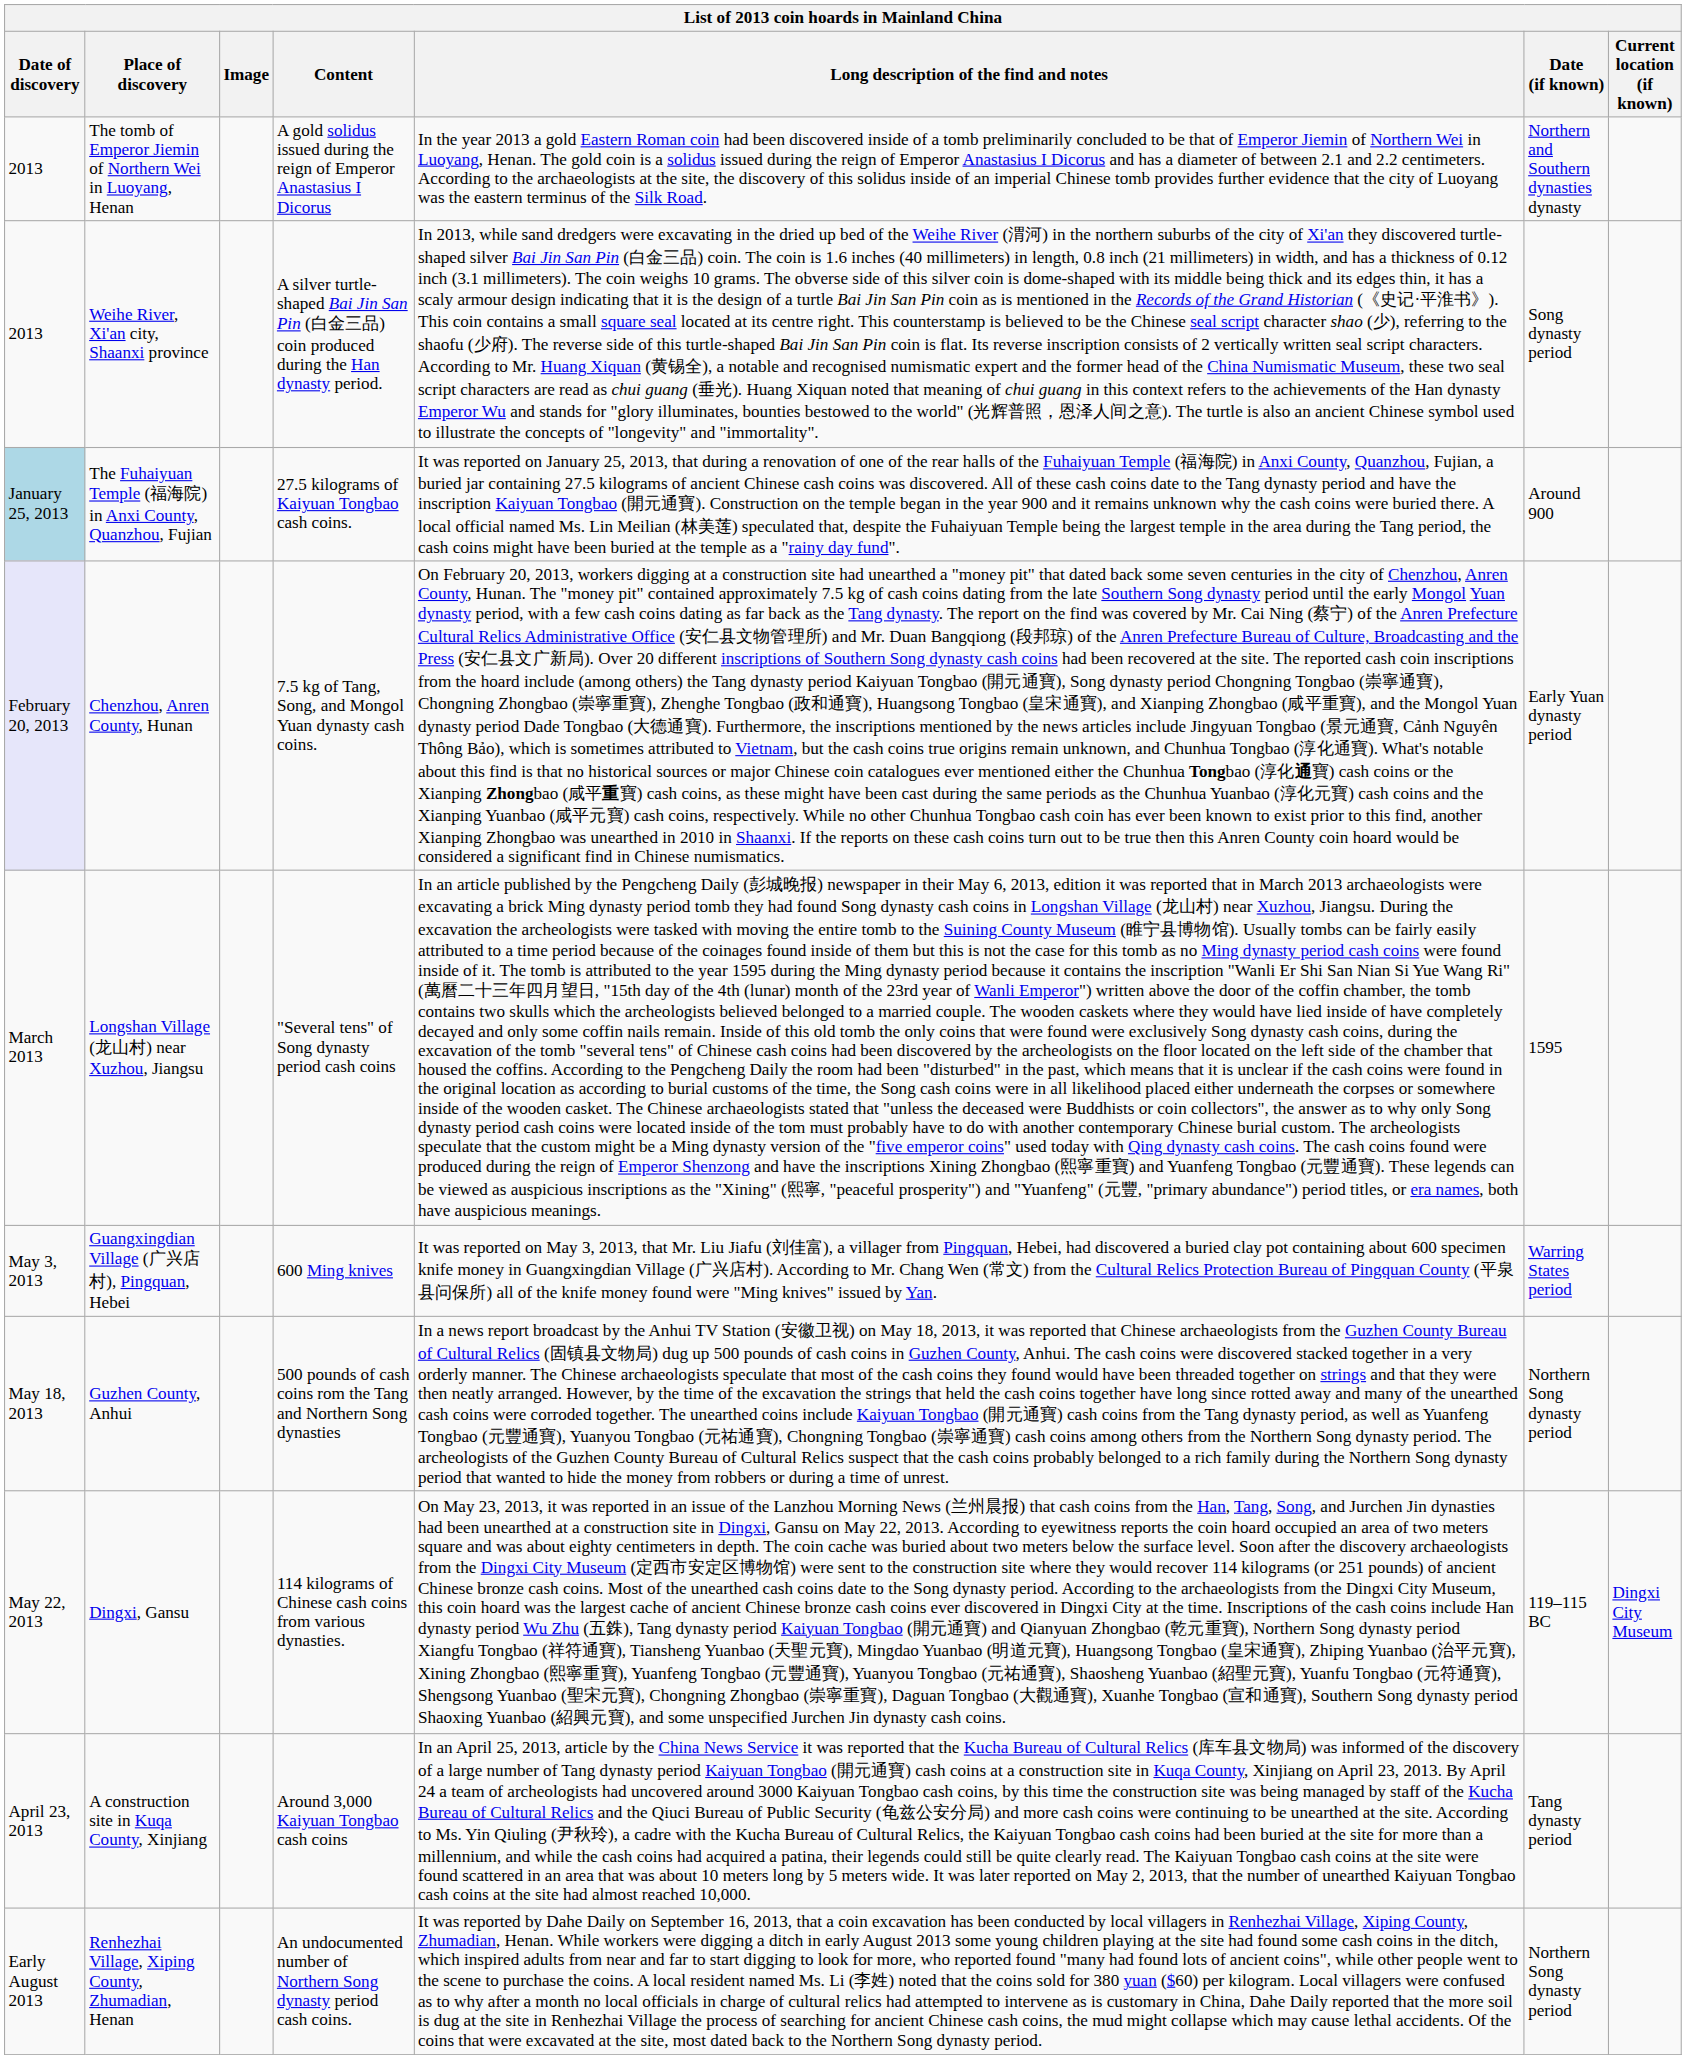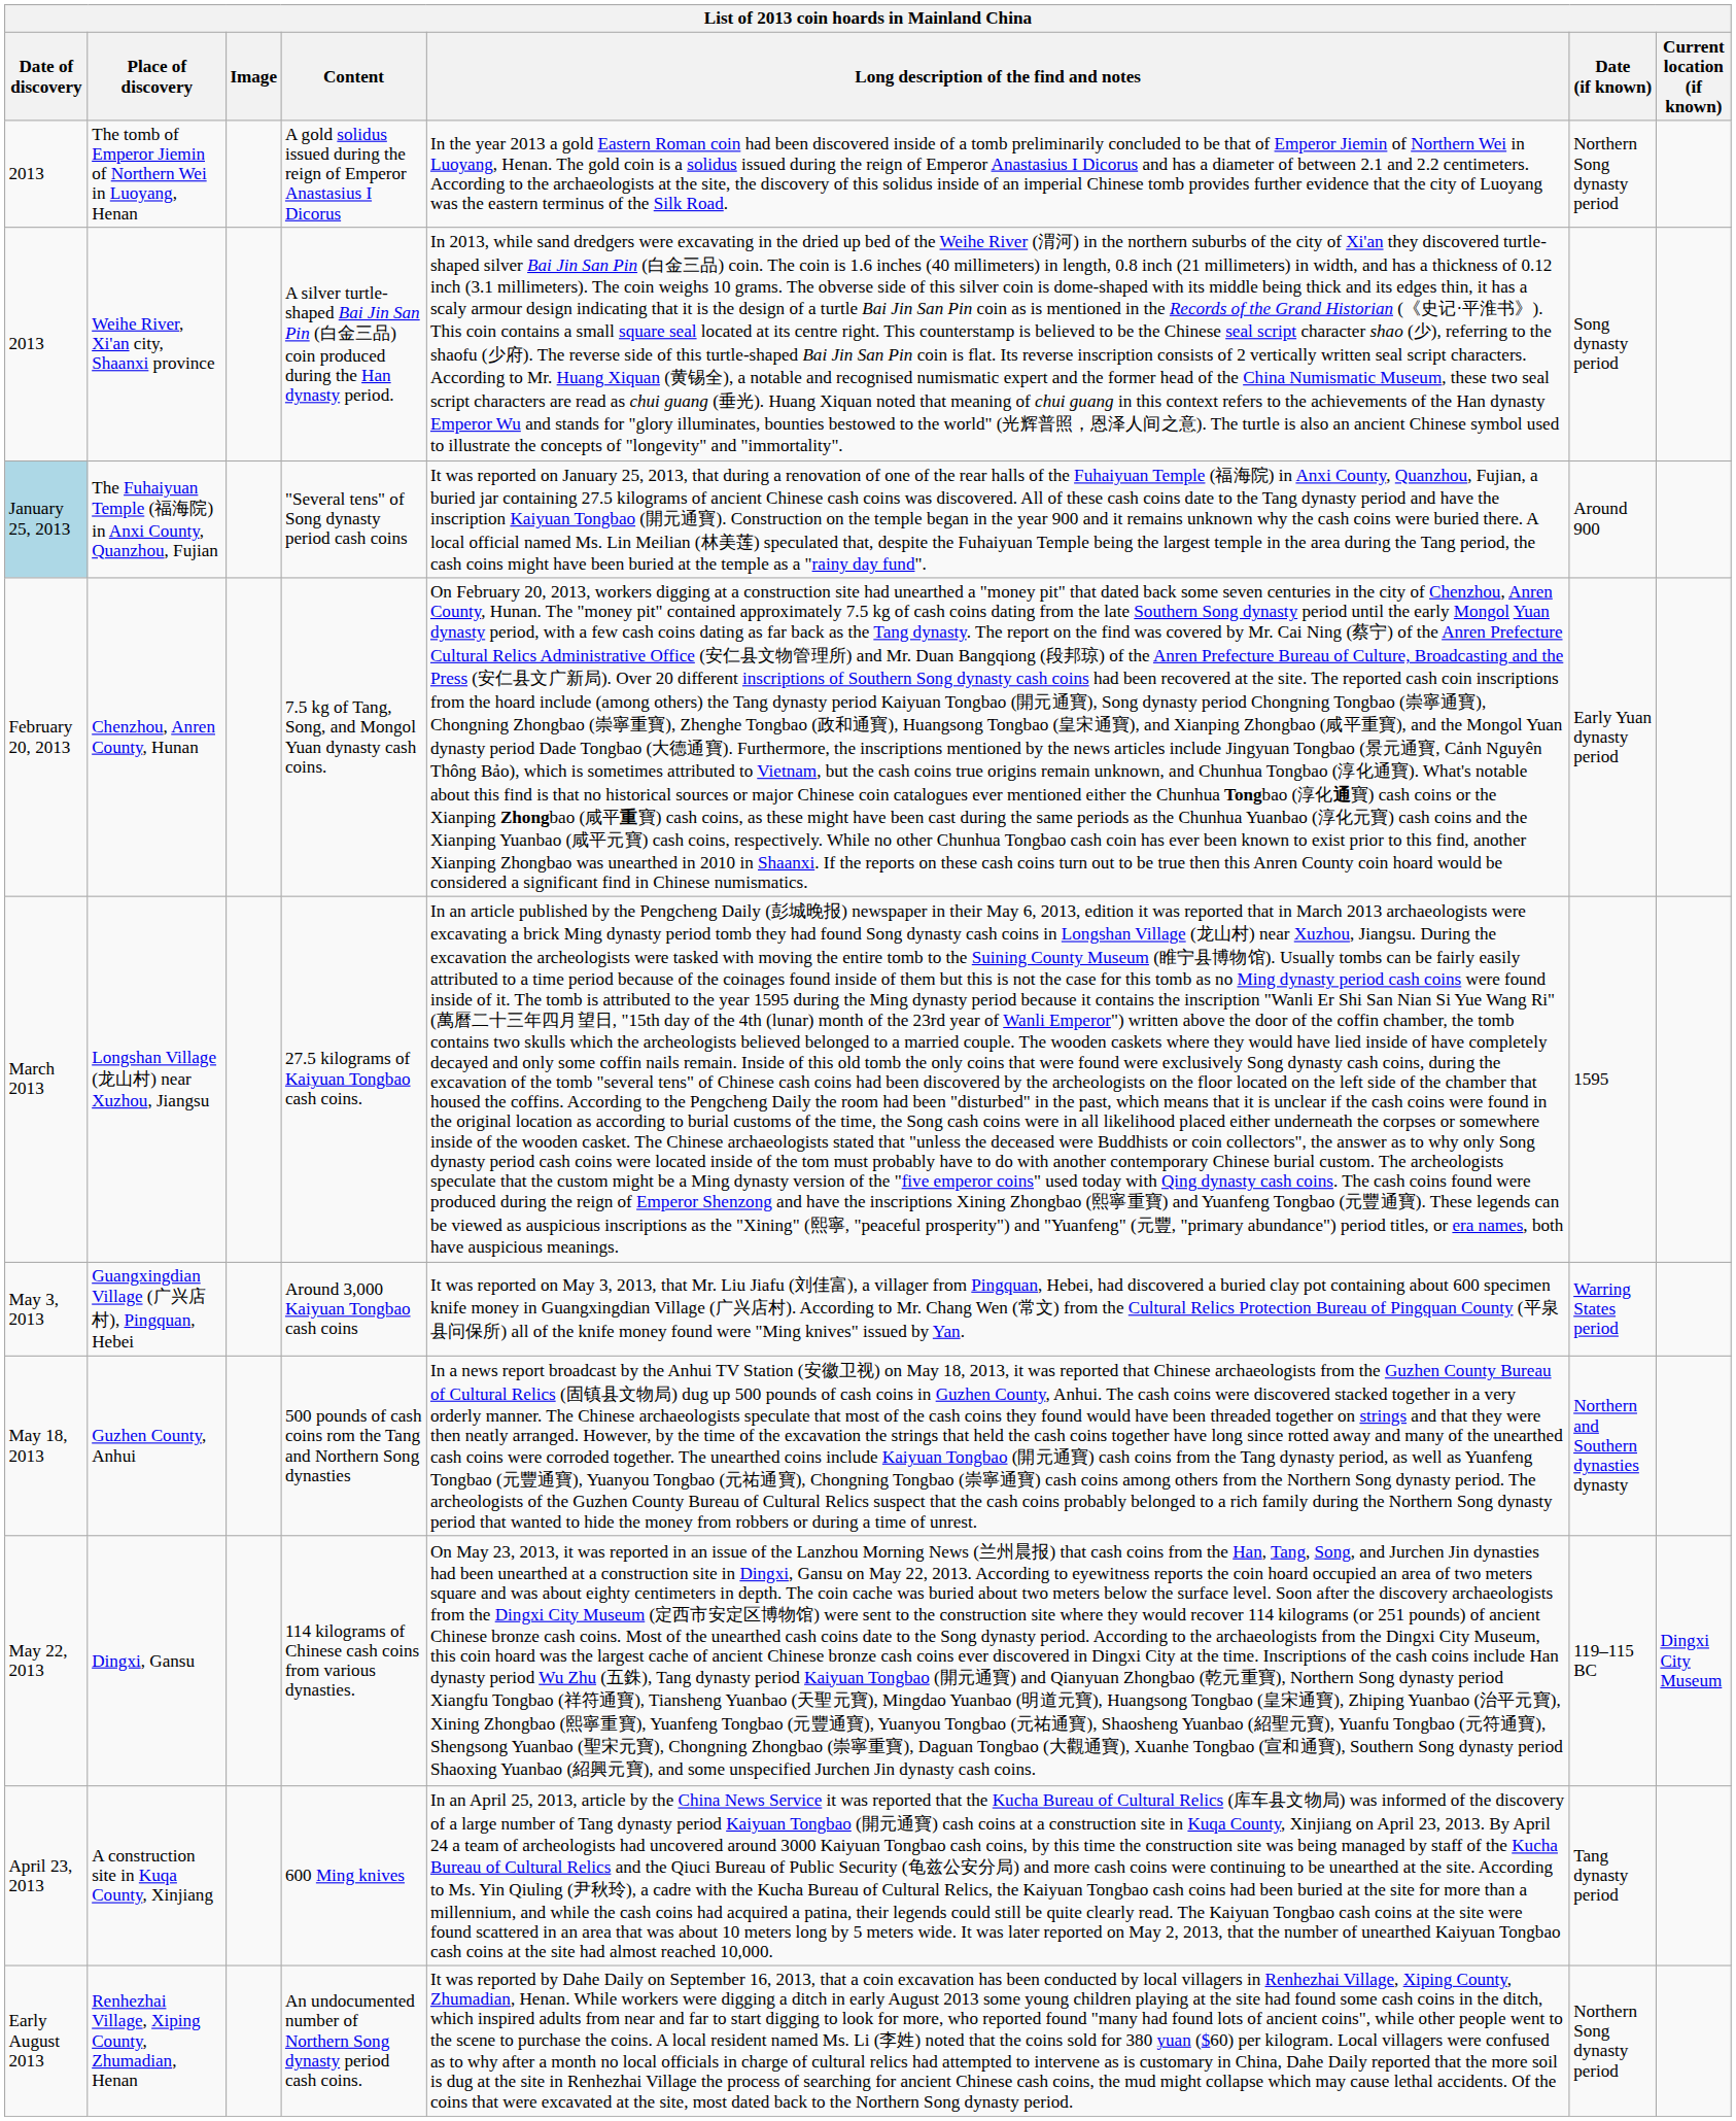The tomb of Emperor Jiemin of Northern Wei in Luoyang, Henan | Date (if known): Northern and Southern dynasties dynasty -> Northern Song dynasty period
The Fuhaiyuan Temple (福海院) in Anxi County, Quanzhou, Fujian | Content: 27.5 kilograms of Kaiyuan Tongbao cash coins. -> "Several tens" of Song dynasty period cash coins
Chenzhou, Anren County, Hunan | Date of discovery: lavender background -> no background
Longshan Village (龙山村) near Xuzhou, Jiangsu | Content: "Several tens" of Song dynasty period cash coins -> 27.5 kilograms of Kaiyuan Tongbao cash coins.
Guangxingdian Village (广兴店村), Pingquan, Hebei | Content: 600 Ming knives -> Around 3,000 Kaiyuan Tongbao cash coins
Guzhen County, Anhui | Date (if known): Northern Song dynasty period -> Northern and Southern dynasties dynasty
A construction site in Kuqa County, Xinjiang | Content: Around 3,000 Kaiyuan Tongbao cash coins -> 600 Ming knives
